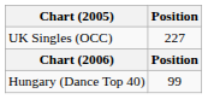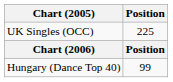UK Singles (OCC) | Position: 227 -> 225
